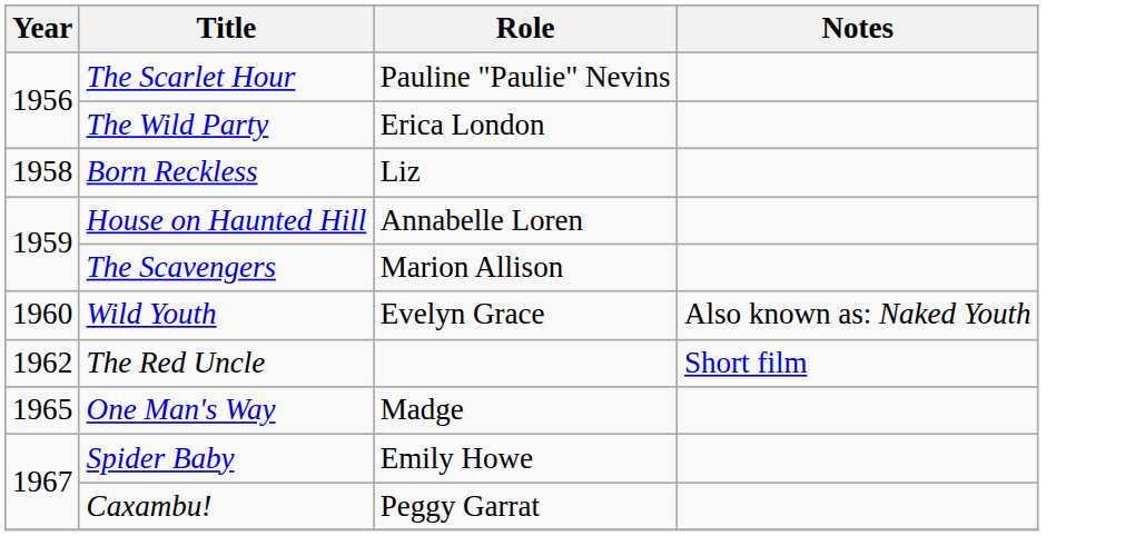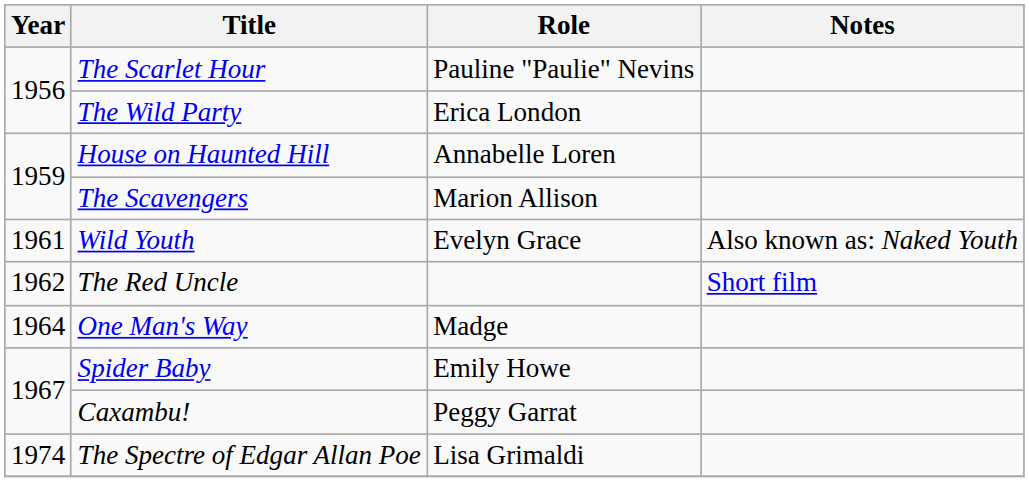- row: 1958 | Born Reckless | Liz
Wild Youth | Year: 1960 -> 1961
One Man's Way | Year: 1965 -> 1964
+ row: 1974 | The Spectre of Edgar Allan Poe | Lisa Grimaldi
